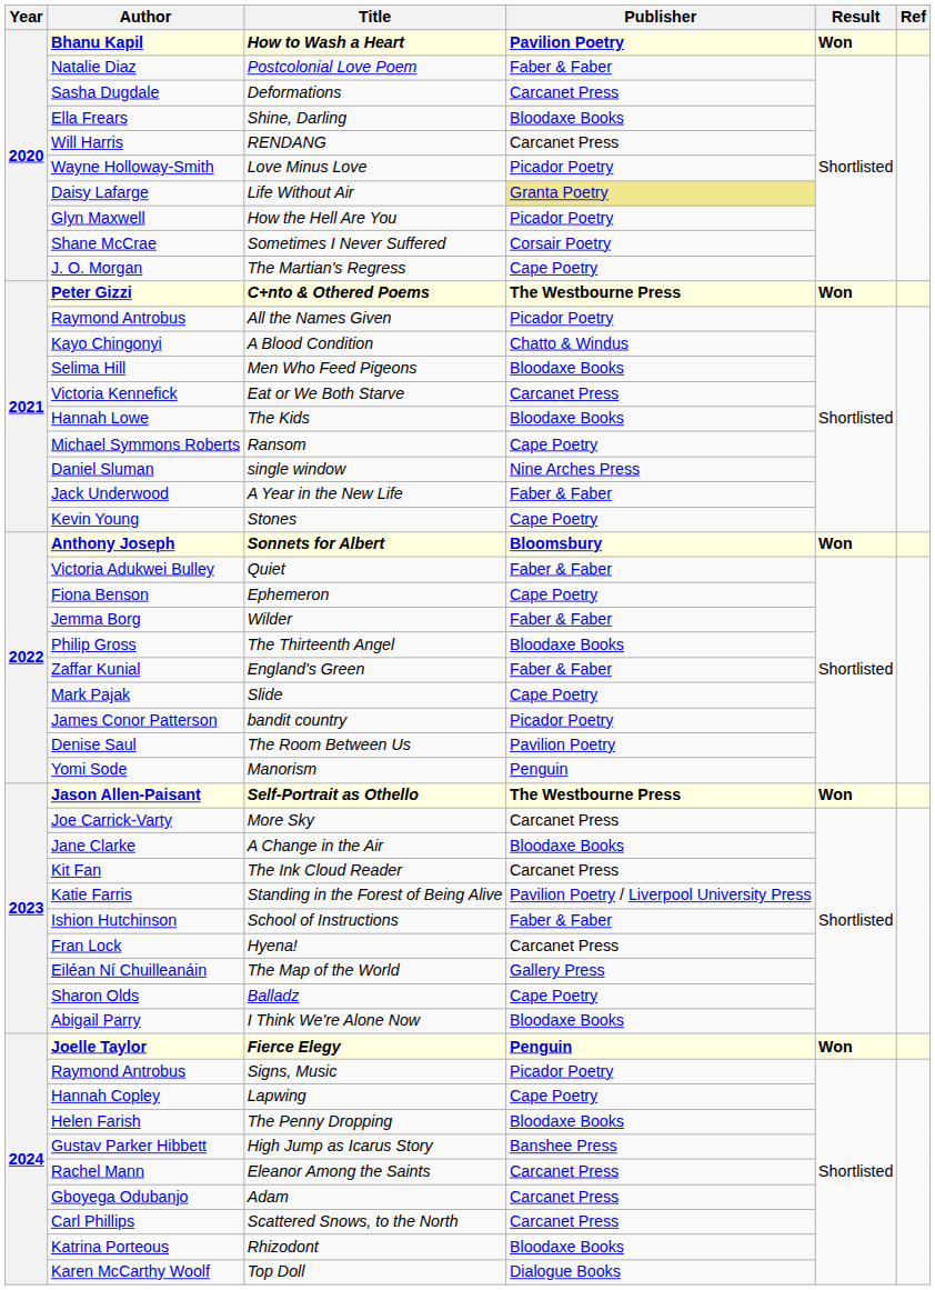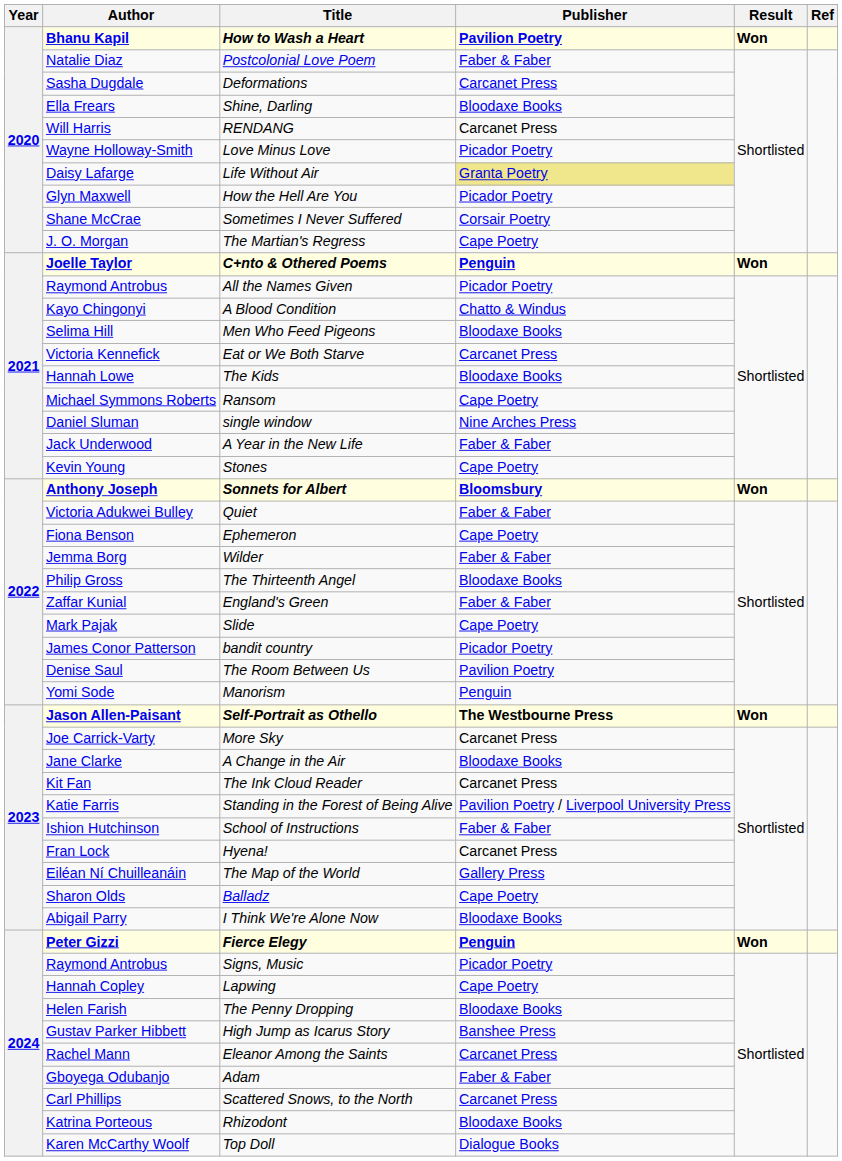C+nto & Othered Poems | Author: Peter Gizzi -> Joelle Taylor
C+nto & Othered Poems | Publisher: The Westbourne Press -> Penguin
Fierce Elegy | Author: Joelle Taylor -> Peter Gizzi
Adam | Publisher: Carcanet Press -> Faber & Faber
